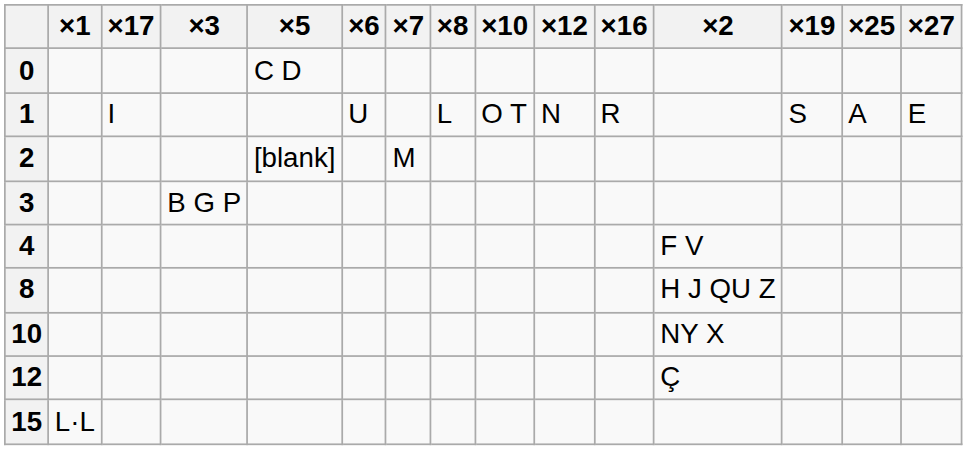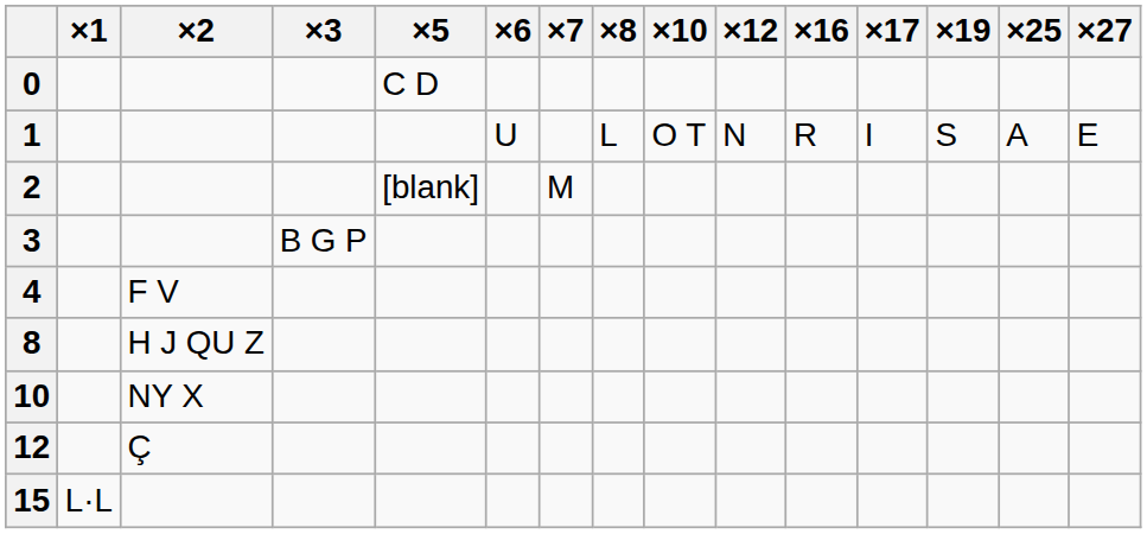columns swapped: ×2 <-> ×17
